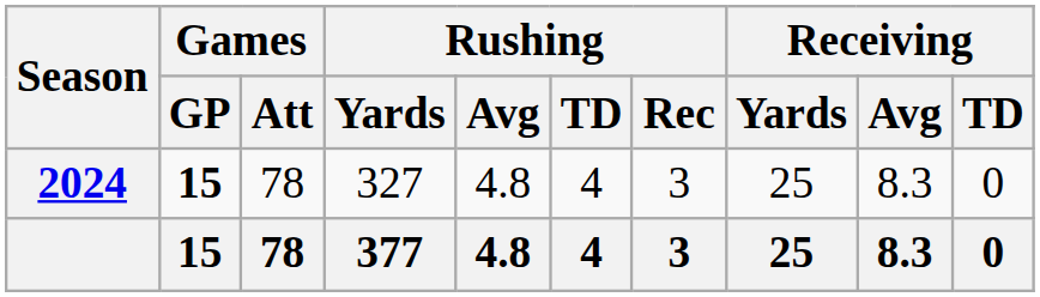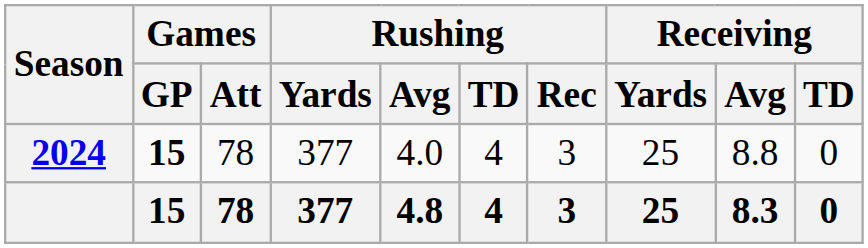2024 | Rushing / Yards: 327 -> 377
2024 | Rushing / Avg: 4.8 -> 4.0
2024 | Receiving / Avg: 8.3 -> 8.8
